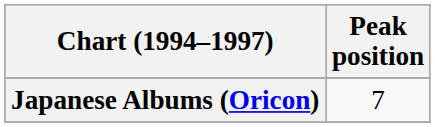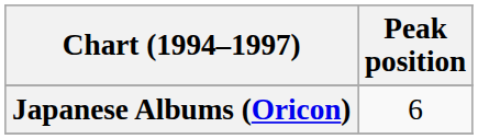Japanese Albums (Oricon) | Peak position: 7 -> 6
